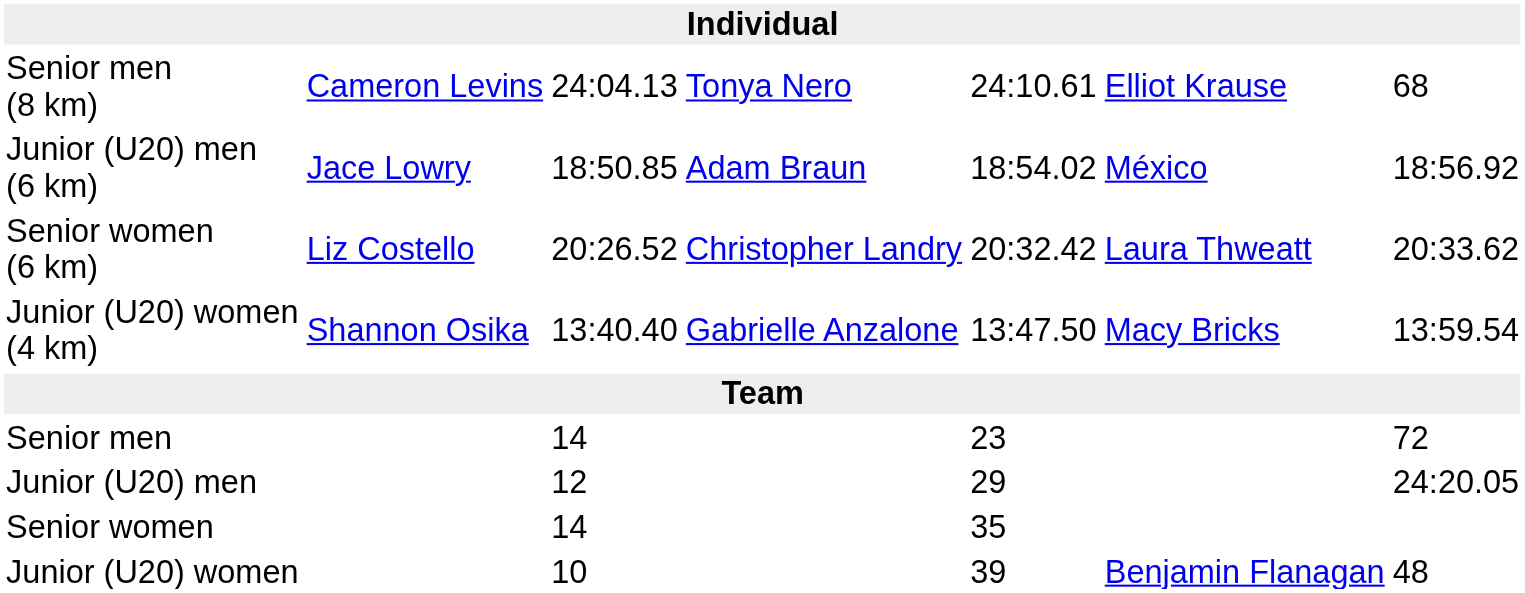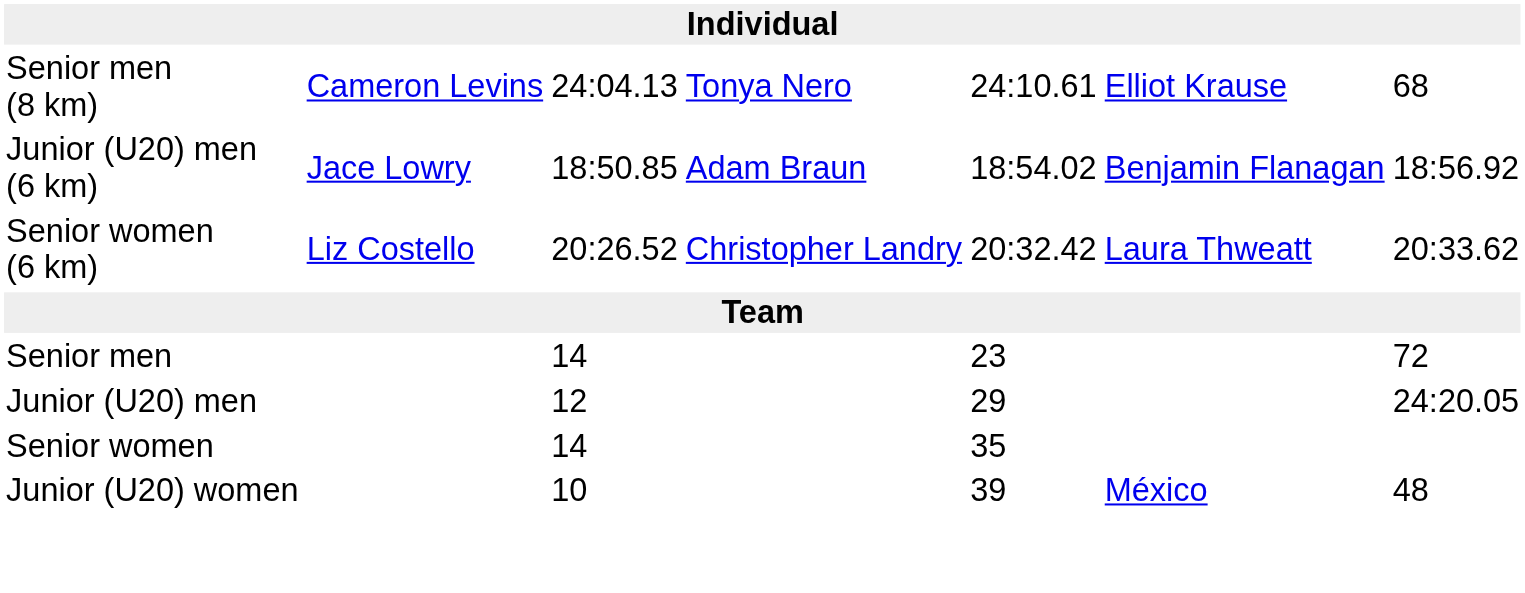Junior (U20) men (6 km) | column 6: México -> Benjamin Flanagan
- row: Junior (U20) women (4 km) | Shannon Osika | 13:40.40 | Gabrielle Anzalone | 13:47.50 | Macy Bricks | 13:59.54
Junior (U20) women | column 6: Benjamin Flanagan -> México
